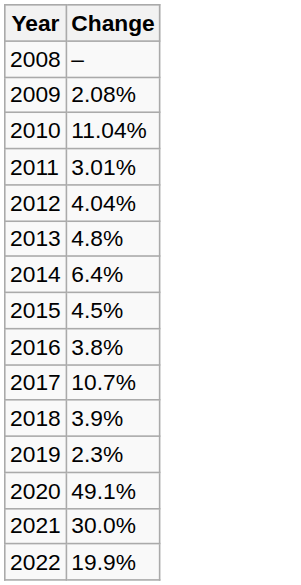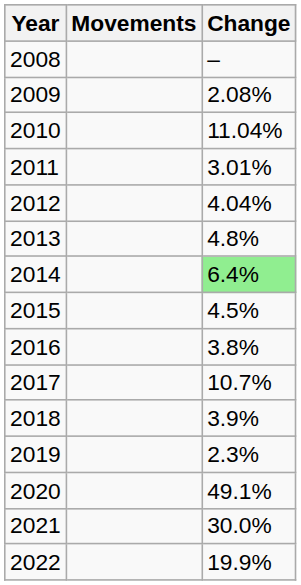+ column: Movements
2014 | Change: no background -> lightgreen background
